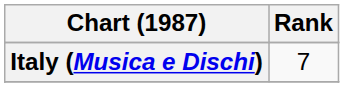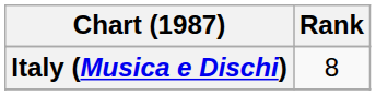Italy (Musica e Dischi) | Rank: 7 -> 8
